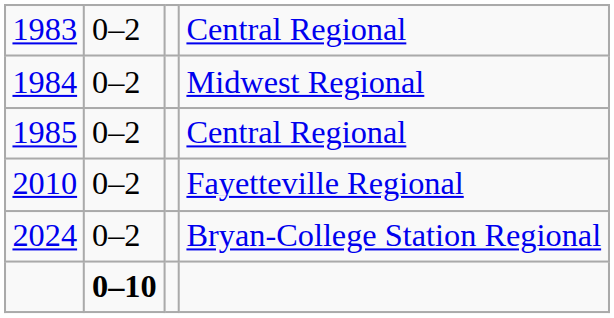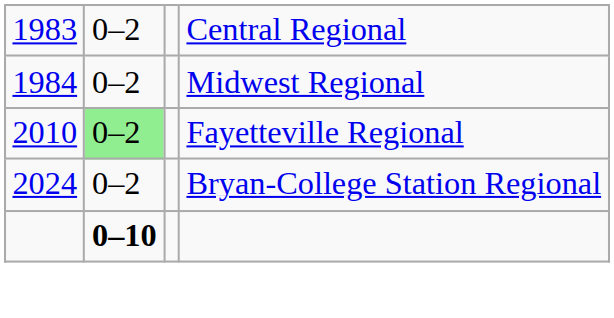- row: 1985 | 0–2 | Central Regional
Fayetteville Regional | column 2: no background -> lightgreen background
